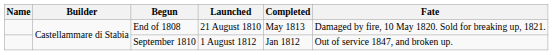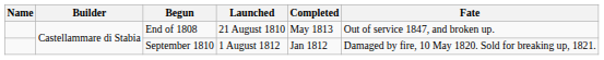End of 1808 | Fate: Damaged by fire, 10 May 1820. Sold for breaking up, 1821. -> Out of service 1847, and broken up.
September 1810 | Fate: Out of service 1847, and broken up. -> Damaged by fire, 10 May 1820. Sold for breaking up, 1821.
